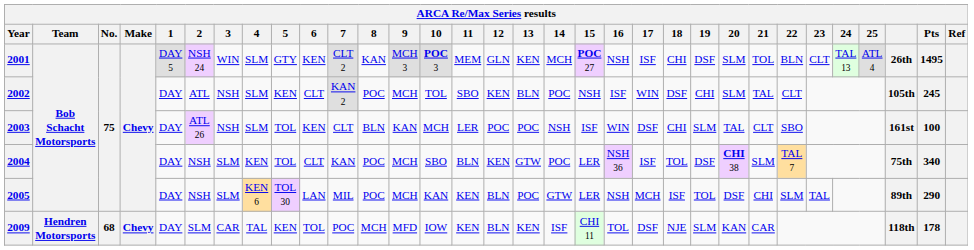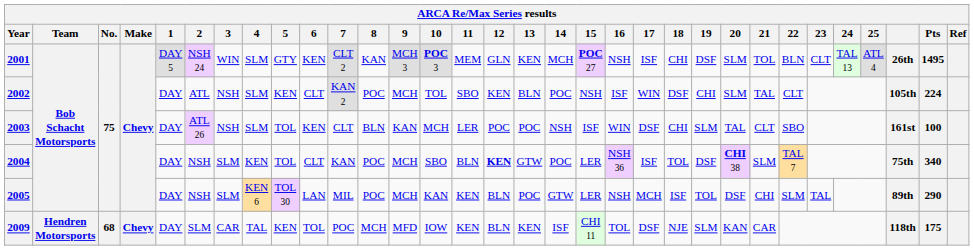2002 | Pts: 245 -> 224
2004 | 12: normal -> bold
2009 | Pts: 178 -> 175
